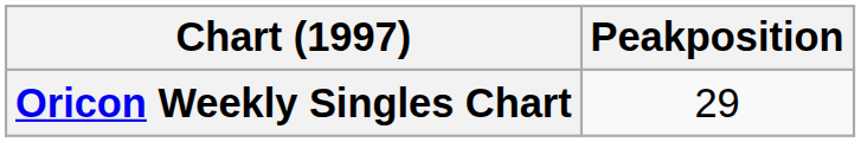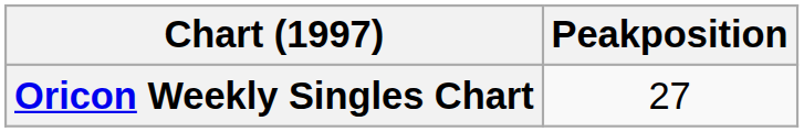Oricon Weekly Singles Chart | Peakposition: 29 -> 27
